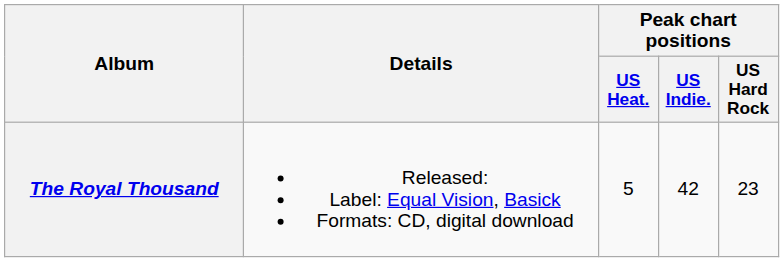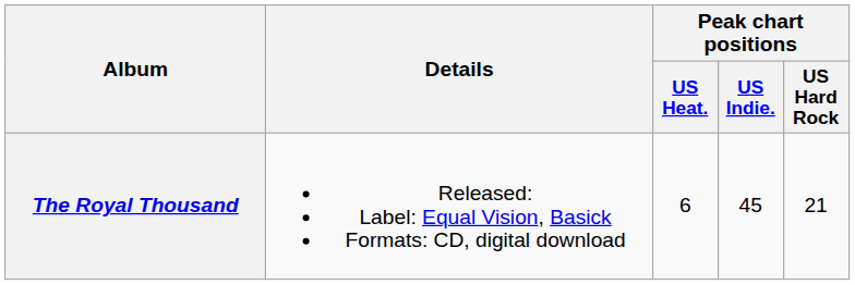The Royal Thousand | Peak chart positions / US Heat.: 5 -> 6
The Royal Thousand | Peak chart positions / US Indie.: 42 -> 45
The Royal Thousand | Peak chart positions / US Hard Rock: 23 -> 21
